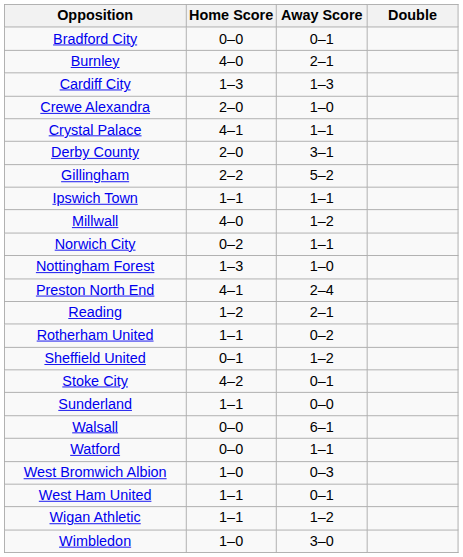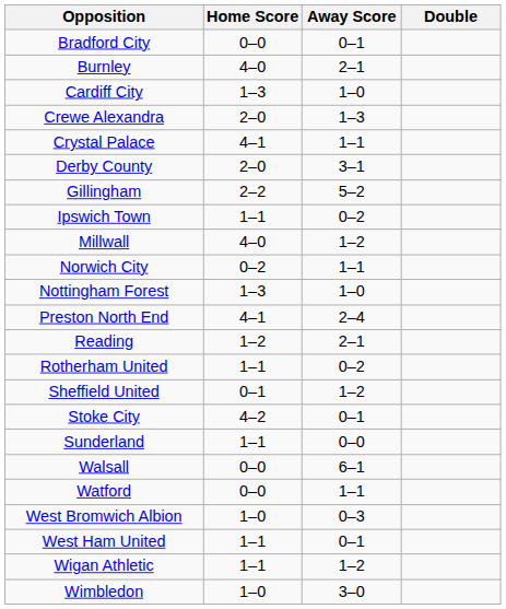Cardiff City | Away Score: 1–3 -> 1–0
Crewe Alexandra | Away Score: 1–0 -> 1–3
Ipswich Town | Away Score: 1–1 -> 0–2
